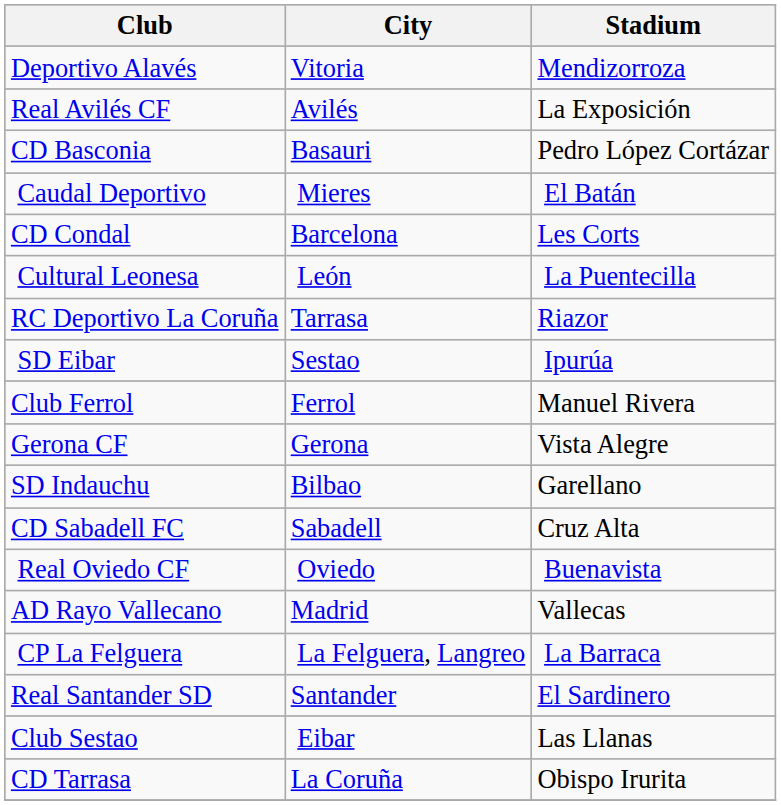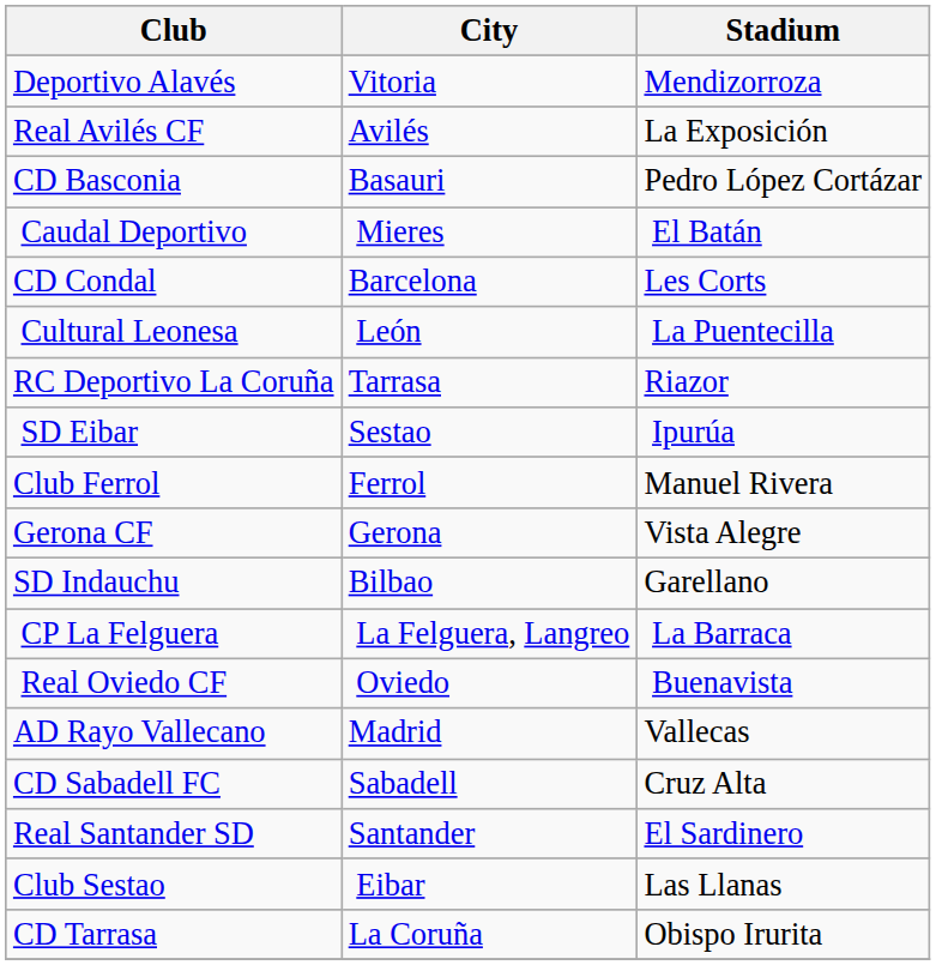rows swapped: CP La Felguera <-> CD Sabadell FC
